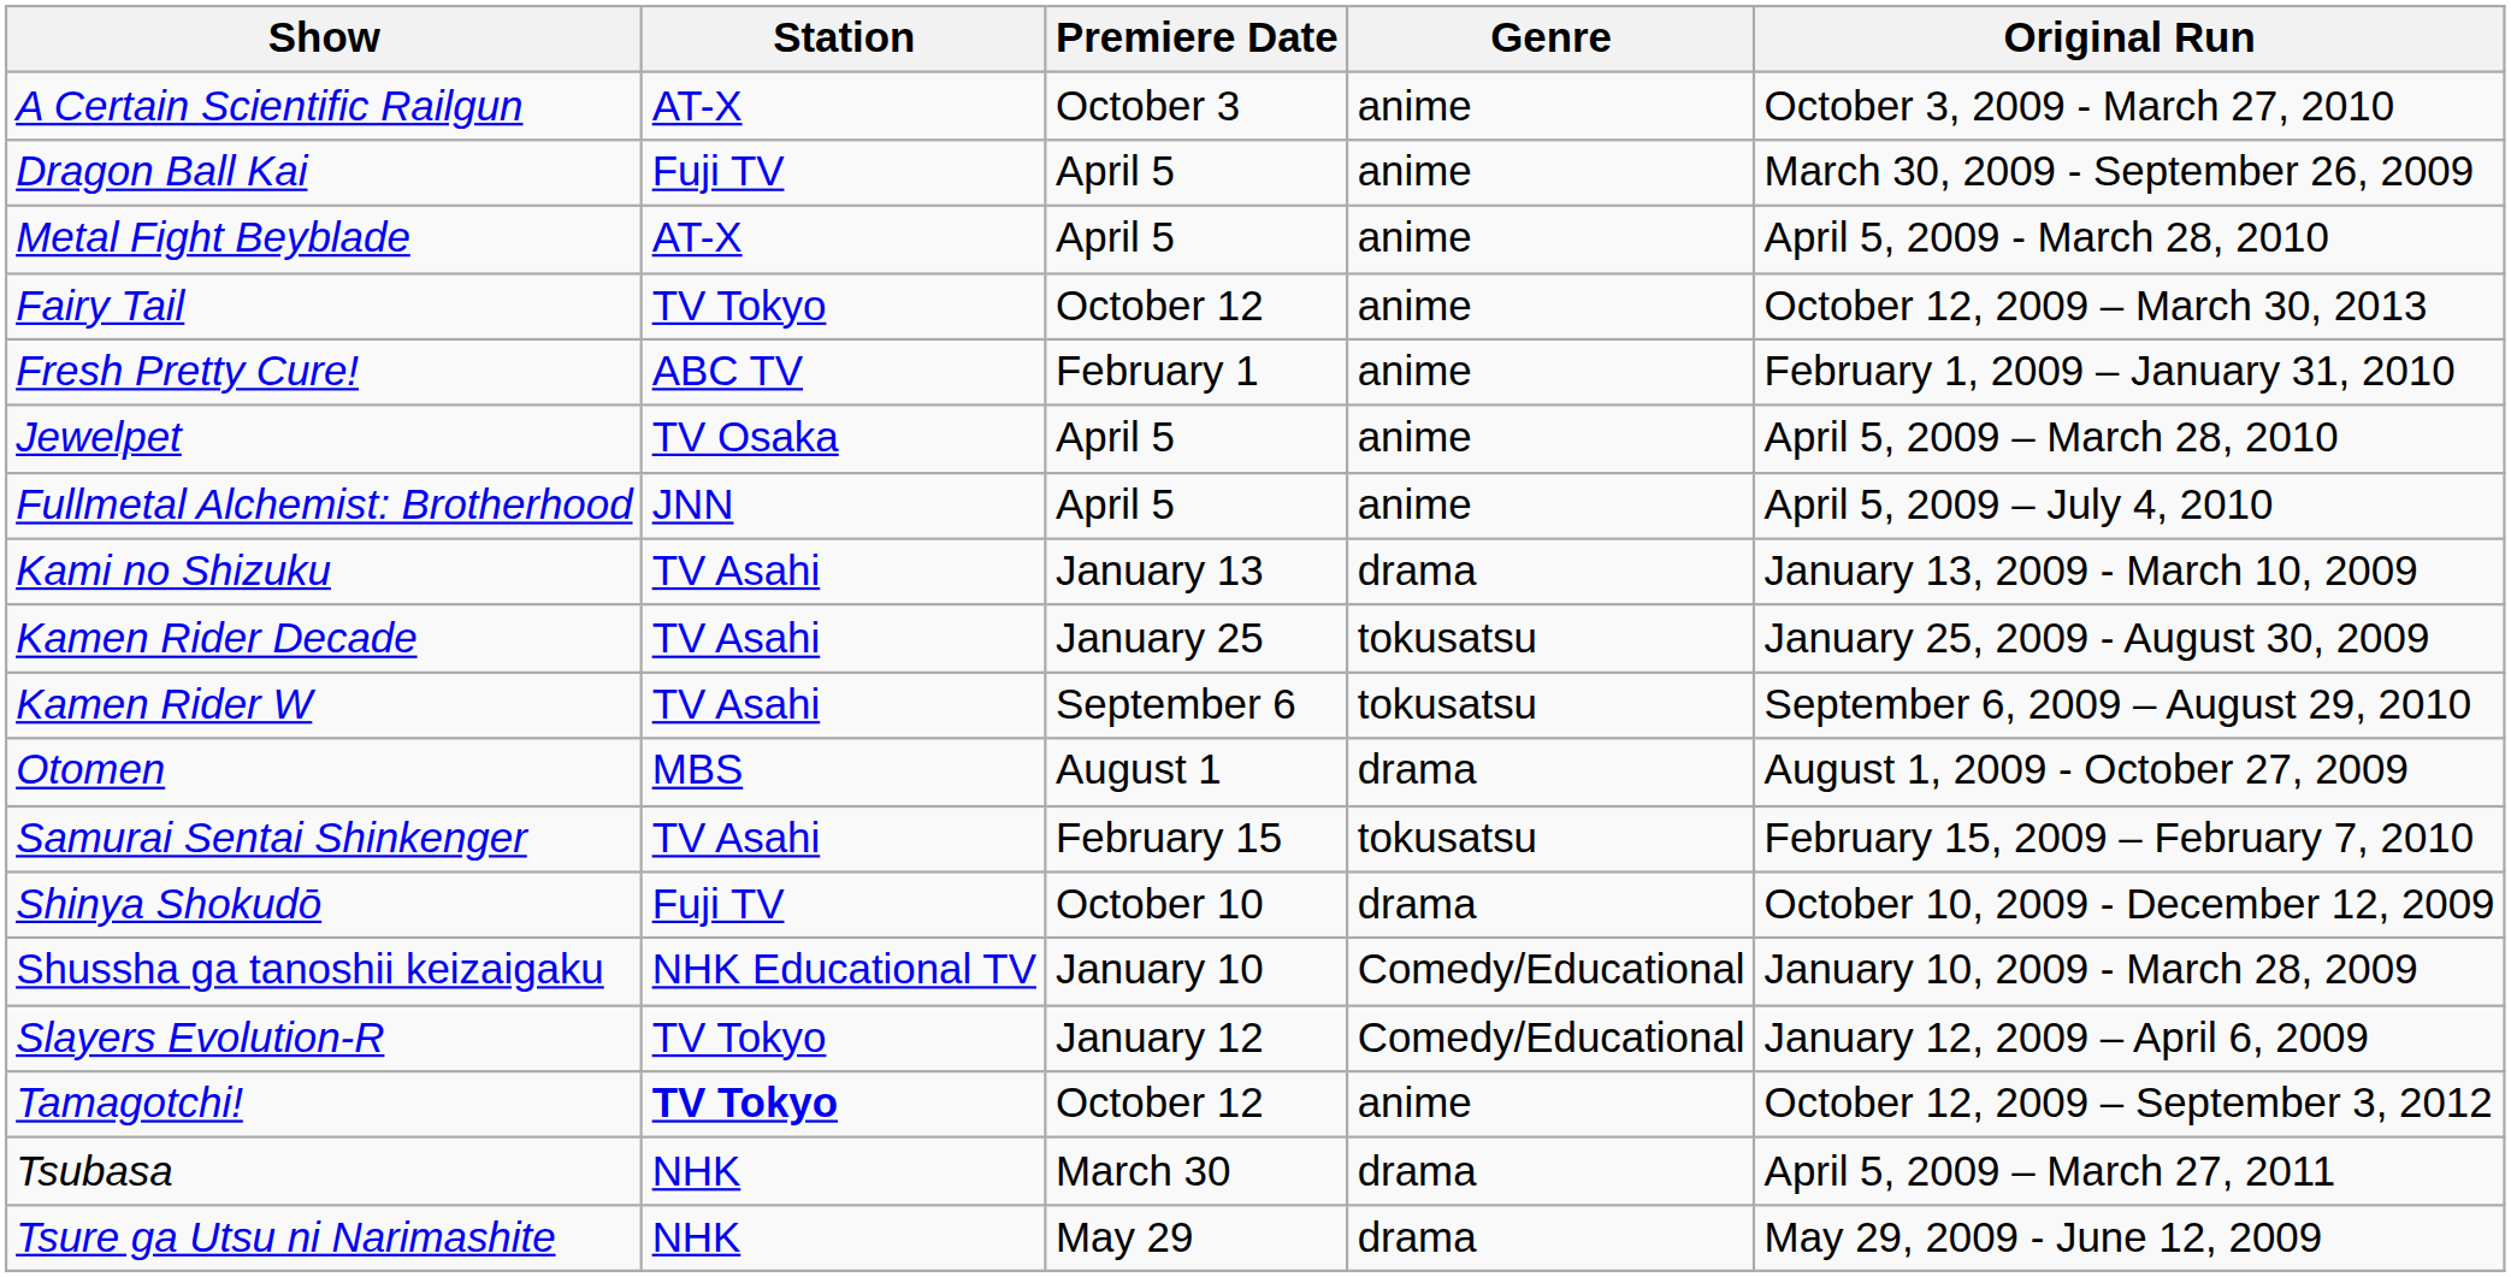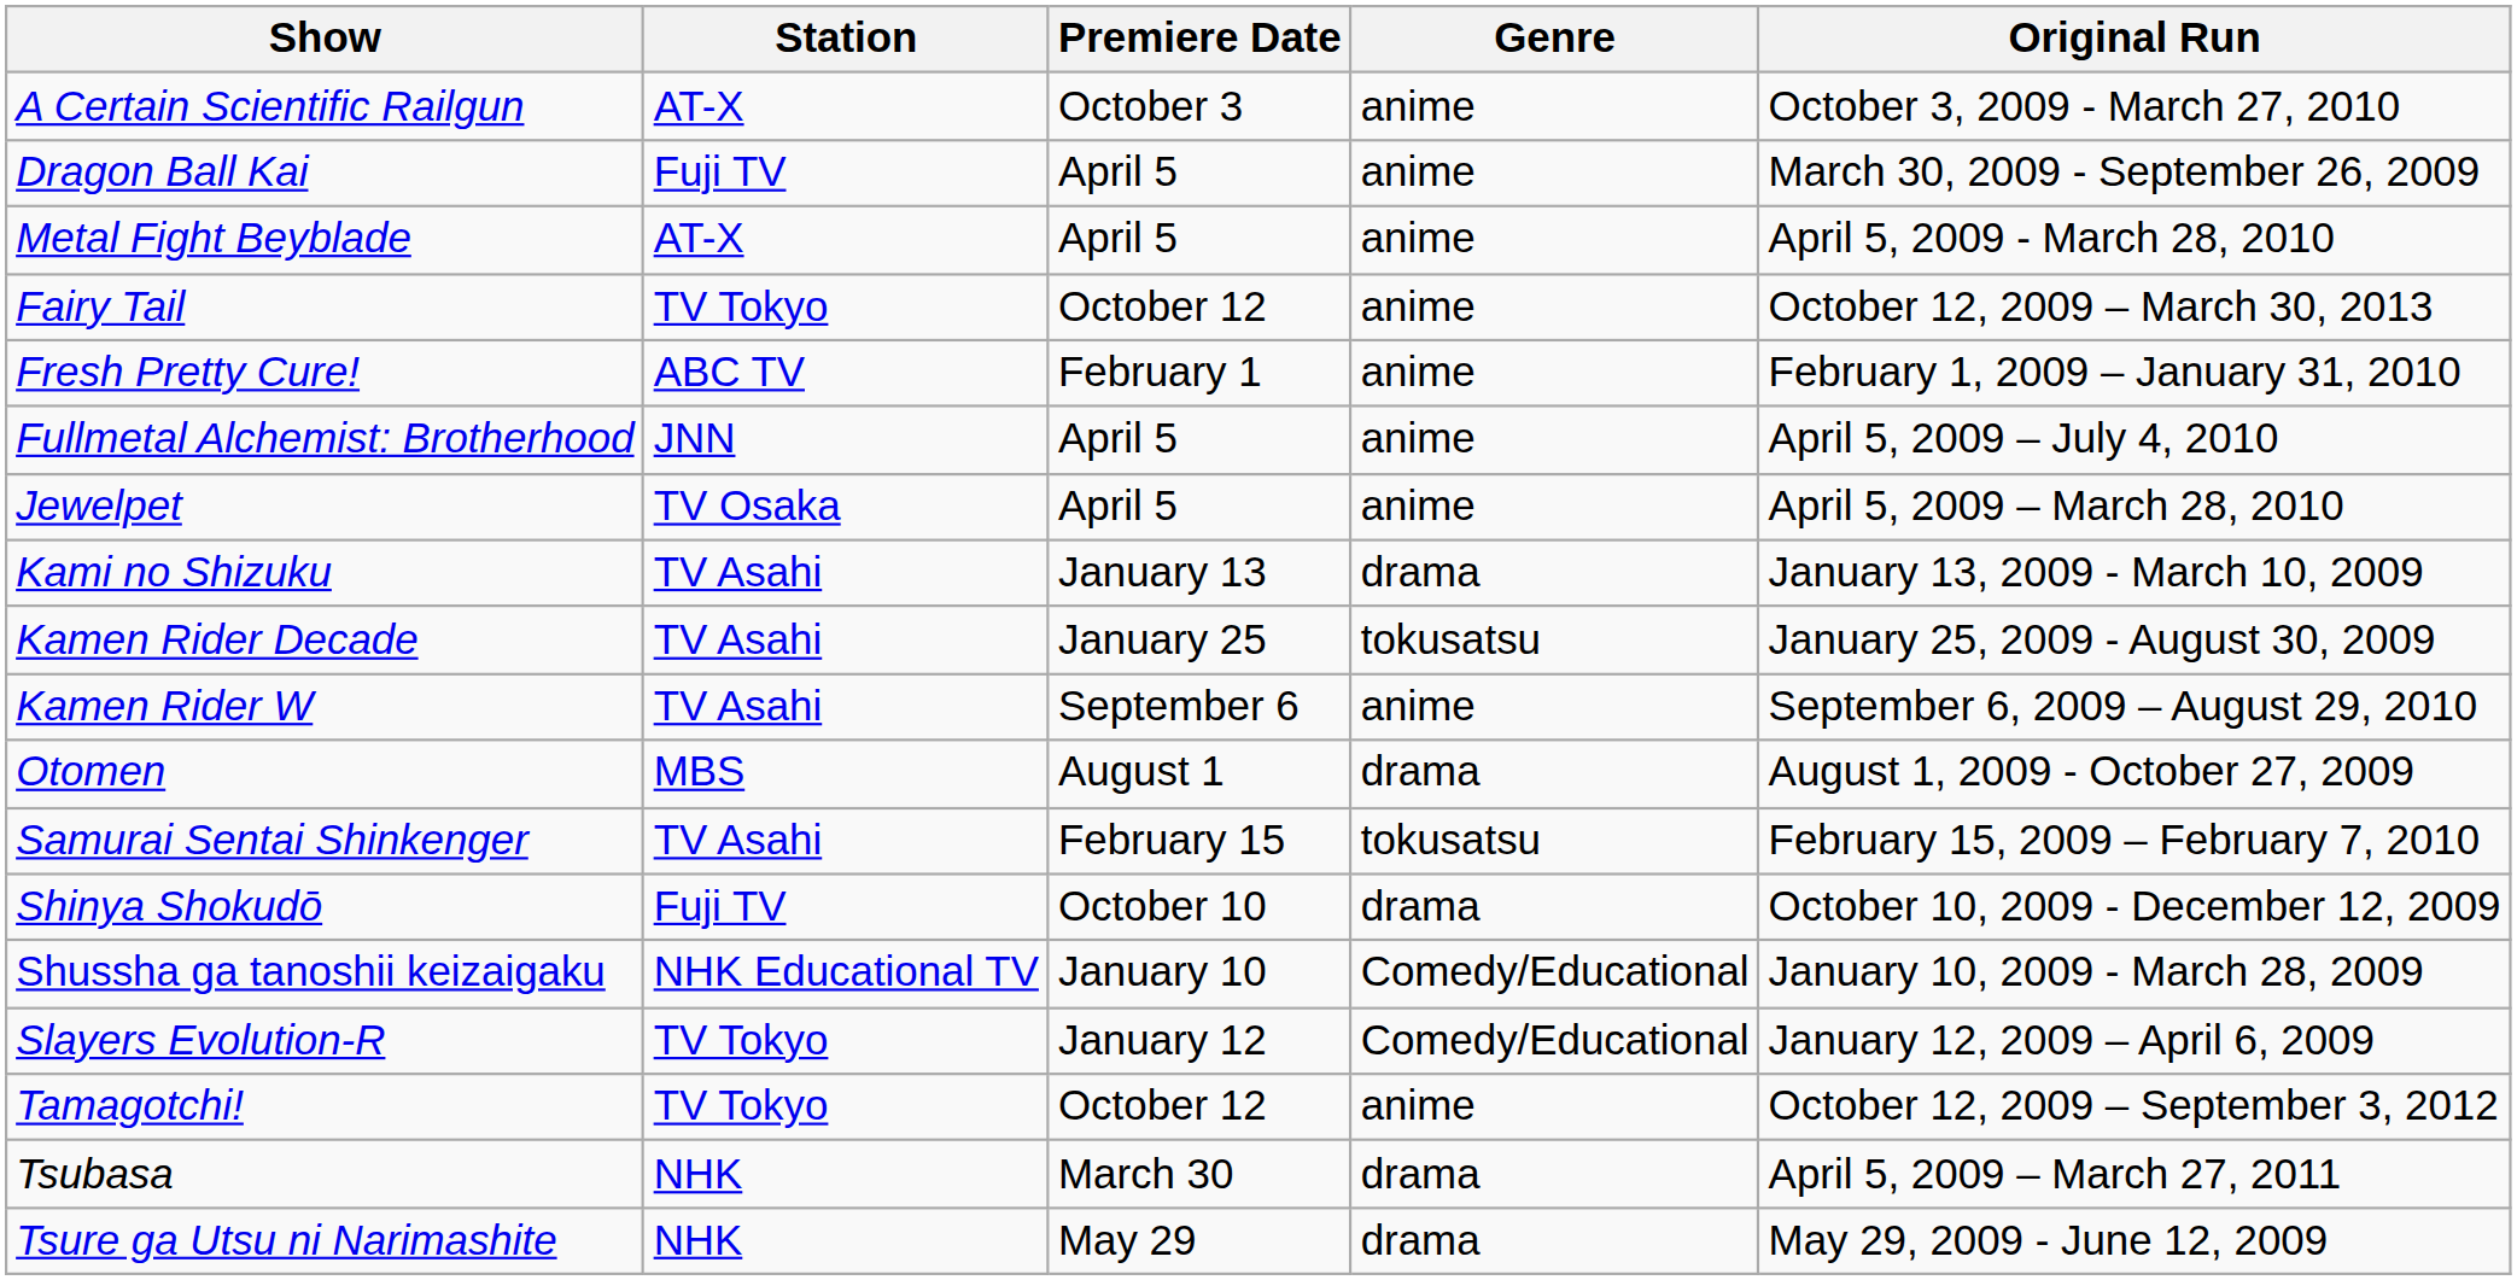rows swapped: Fullmetal Alchemist: Brotherhood <-> Jewelpet
Kamen Rider W | Genre: tokusatsu -> anime
Tamagotchi! | Station: bold -> normal
